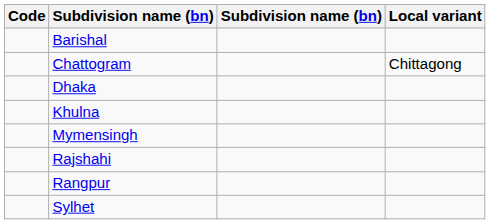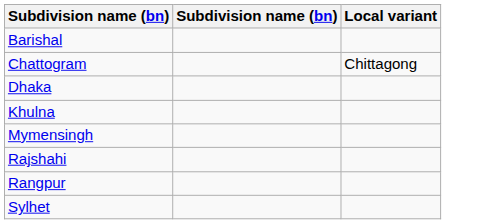- column: Code
